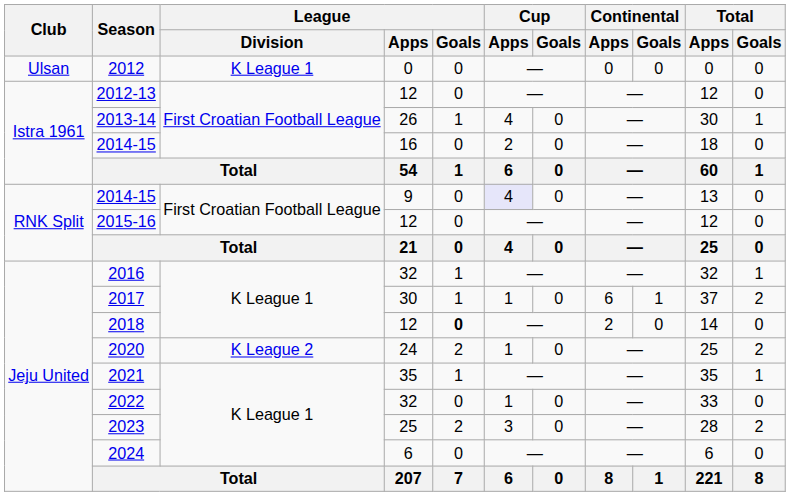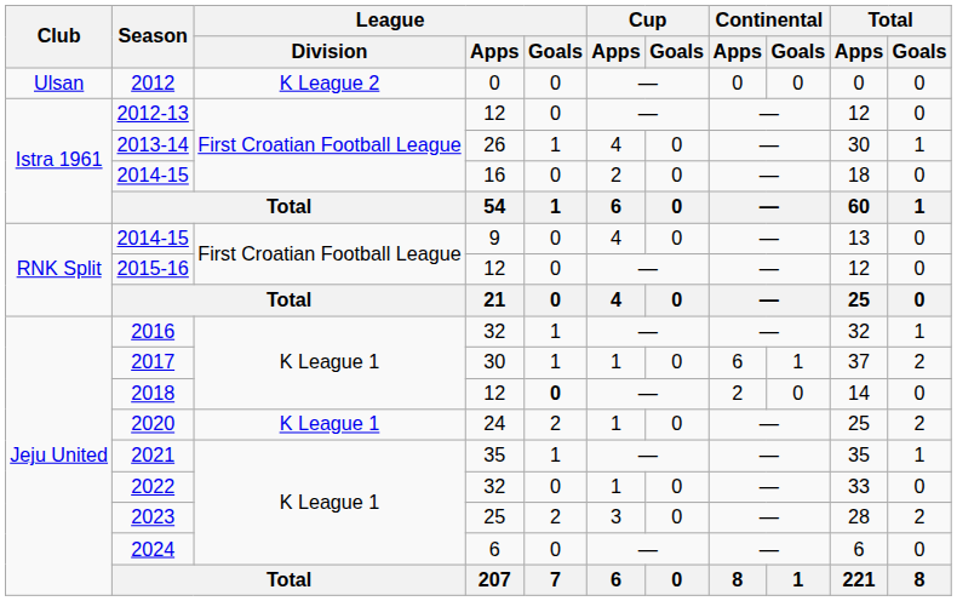2012 | League / Division: K League 1 -> K League 2
2014-15 / 9 | Cup / Apps: lavender background -> no background
2020 | League / Division: K League 2 -> K League 1
